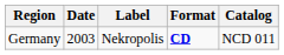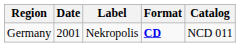Germany | Date: 2003 -> 2001
